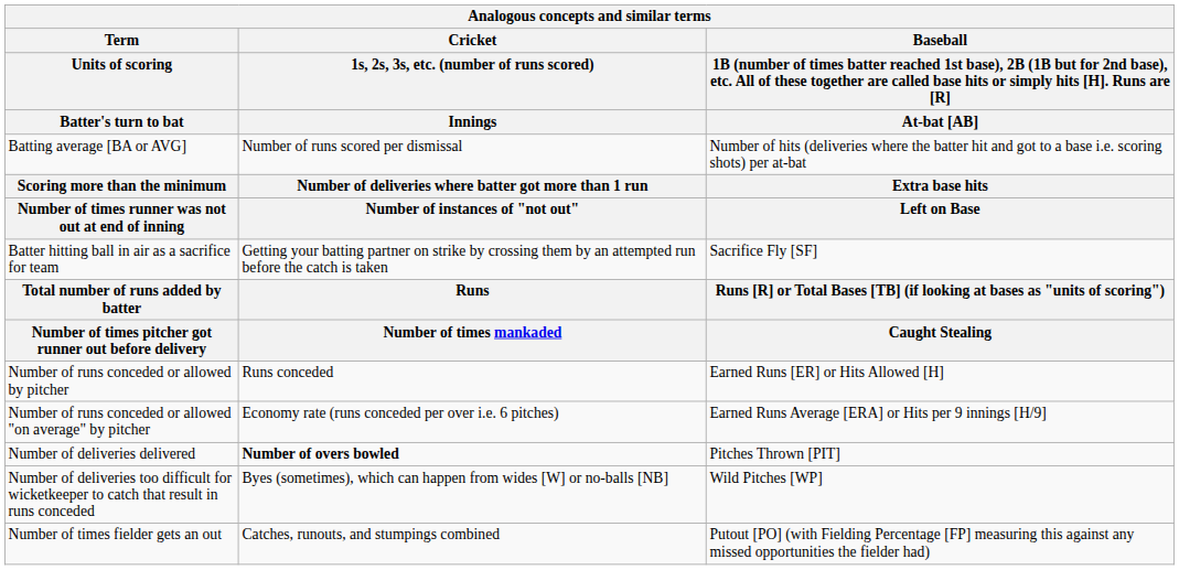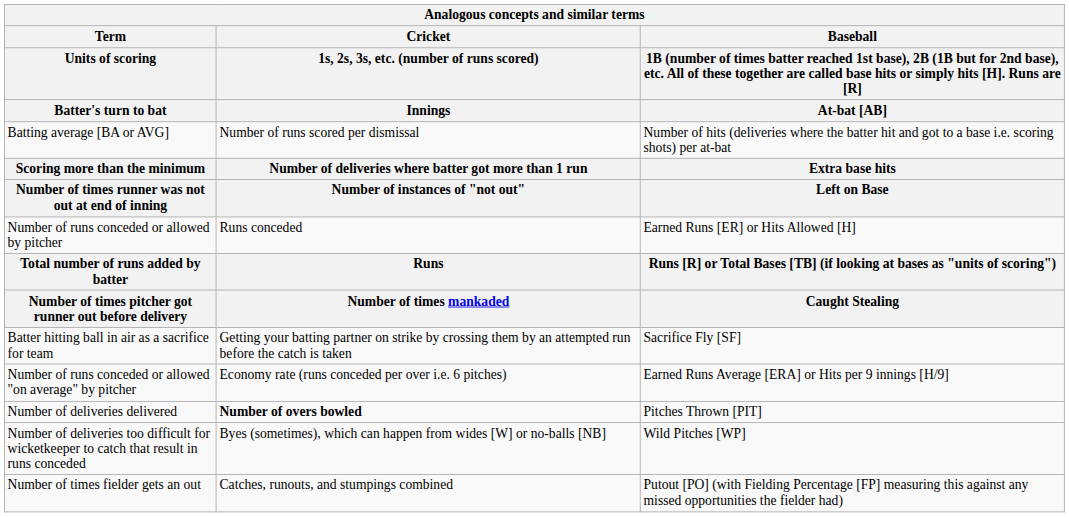rows swapped: Batter hitting ball in air as a sacrifice for team <-> Number of runs conceded or allowed by pitcher
